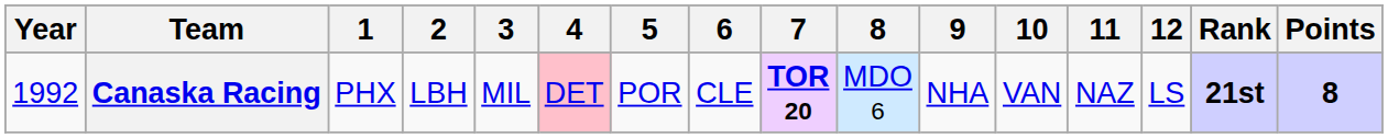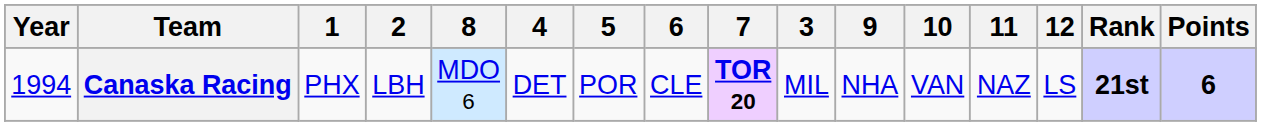columns swapped: 3 <-> 8
Canaska Racing | Year: 1992 -> 1994
Canaska Racing | 4: pink background -> no background
Canaska Racing | Points: 8 -> 6
